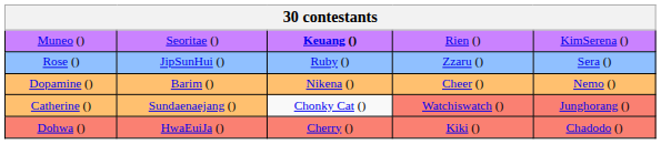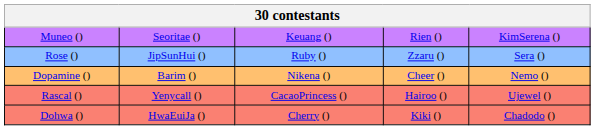Muneo () | column 3: bold -> normal
- row: Catherine () | Sundaenaejang () | Chonky Cat () | Watchiswatch () | Junghorang ()
+ row: Rascal () | Yenycall () | CacaoPrincess () | Hairoo () | Ujewel ()
